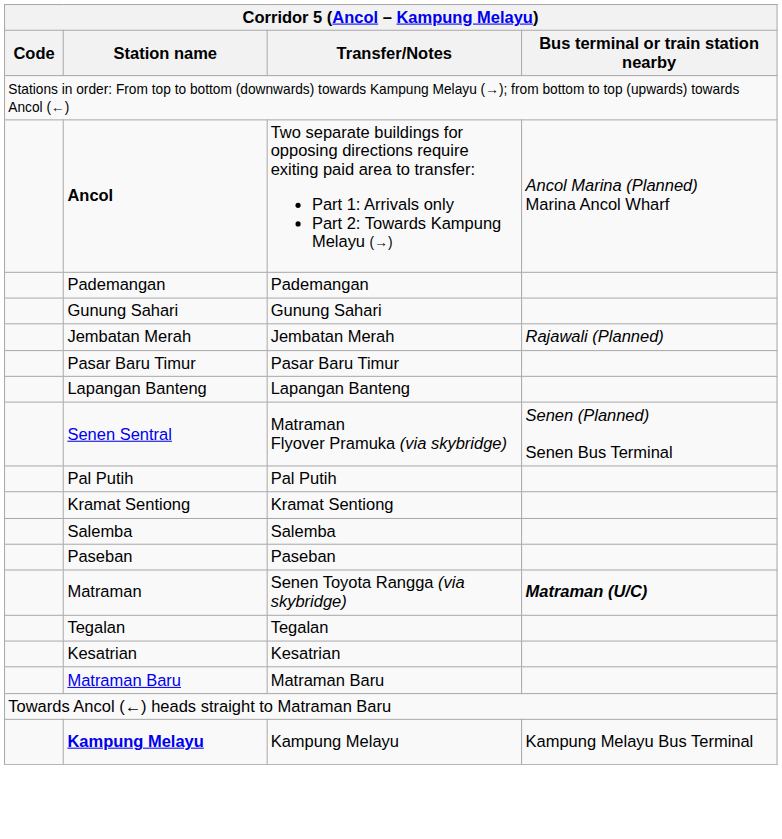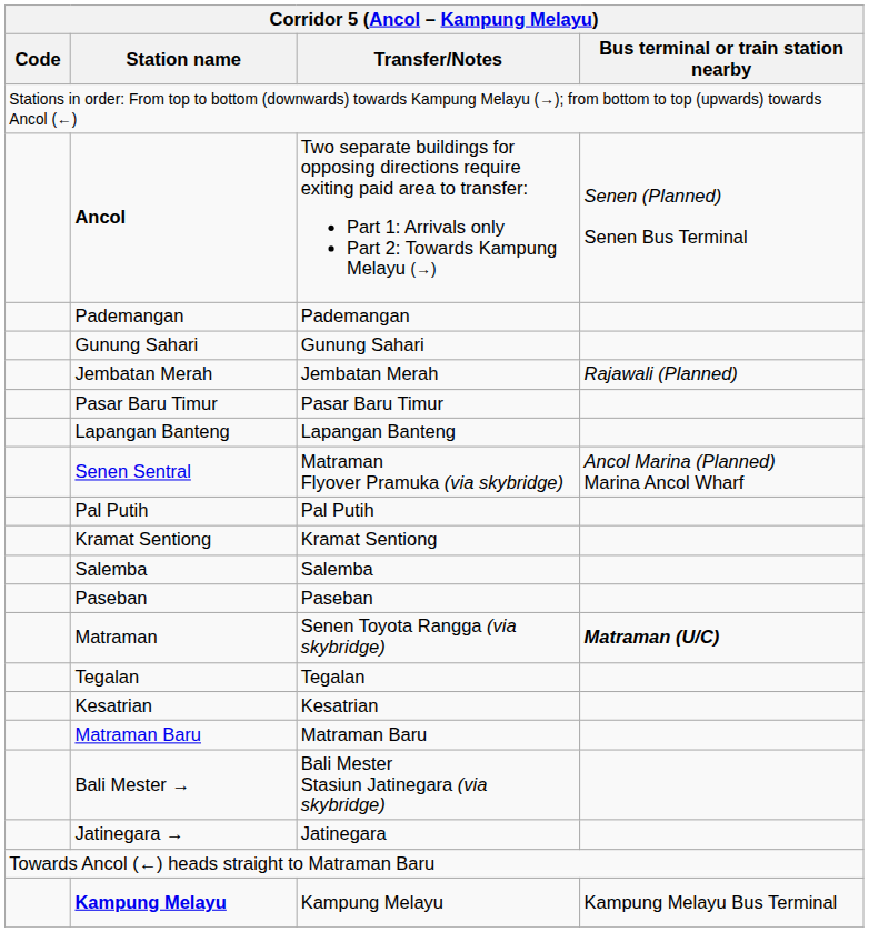Ancol | Bus terminal or train station nearby: Ancol Marina (Planned) Marina Ancol Wharf -> Senen (Planned) Senen Bus Terminal
Senen Sentral | Bus terminal or train station nearby: Senen (Planned) Senen Bus Terminal -> Ancol Marina (Planned) Marina Ancol Wharf
+ row: Bali Mester → | Bali Mester Stasiun Jatinegara (via skybridge)
+ row: Jatinegara → | Jatinegara
